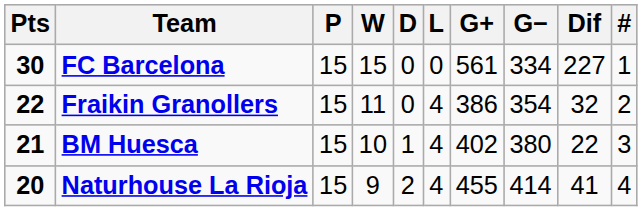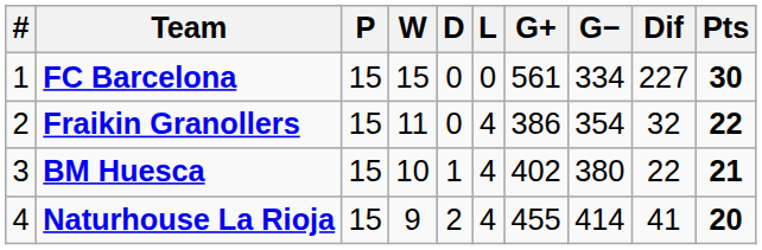columns swapped: # <-> Pts
